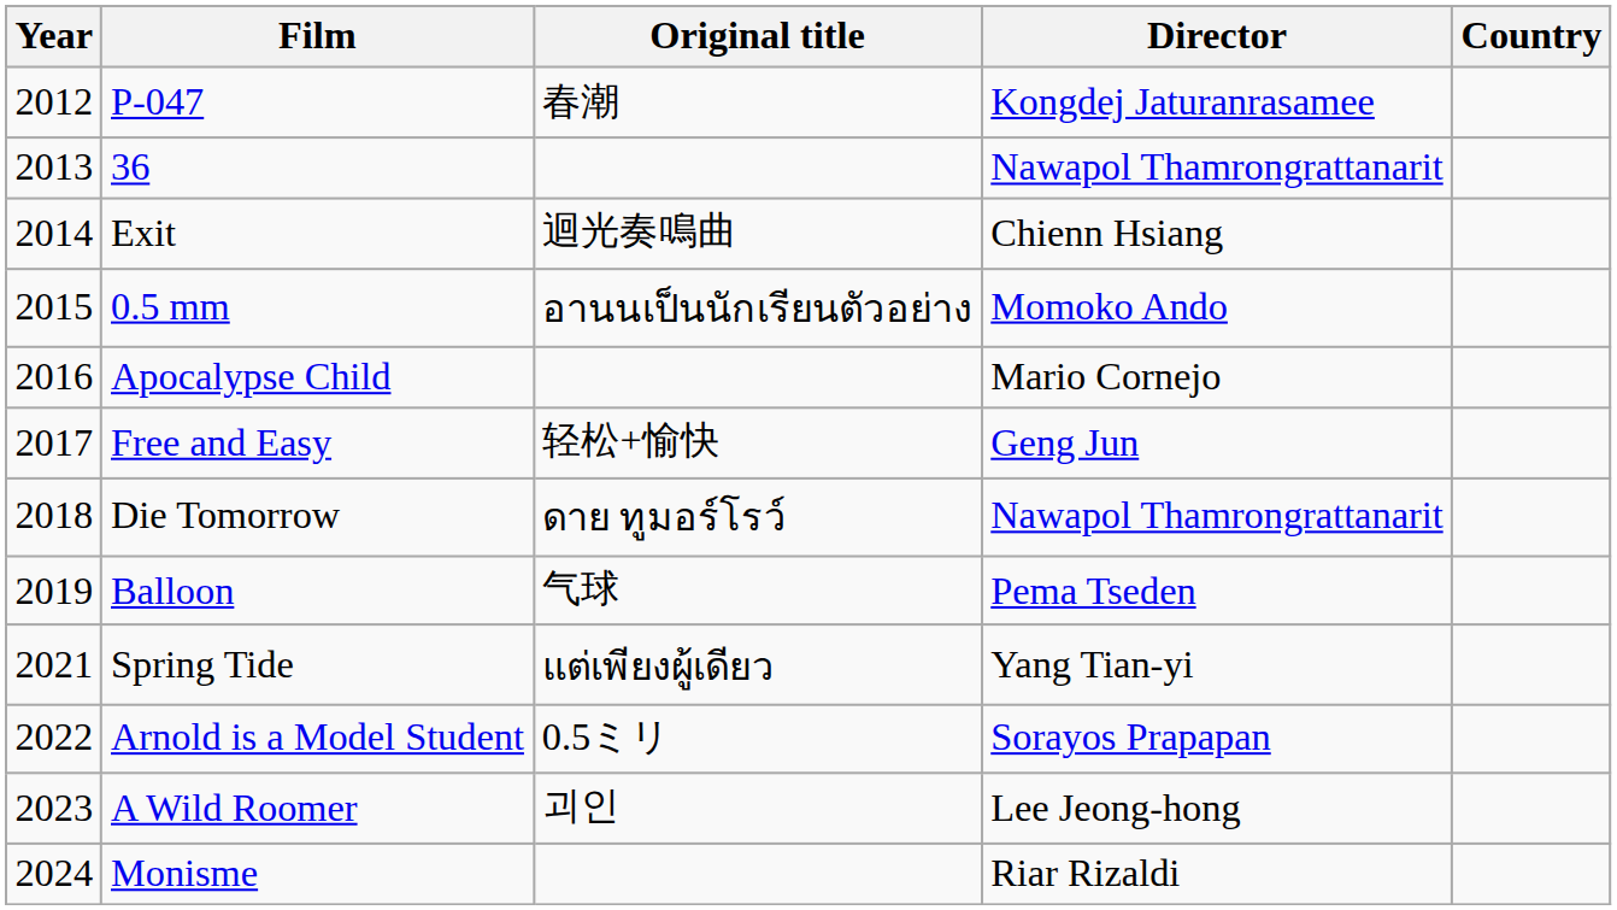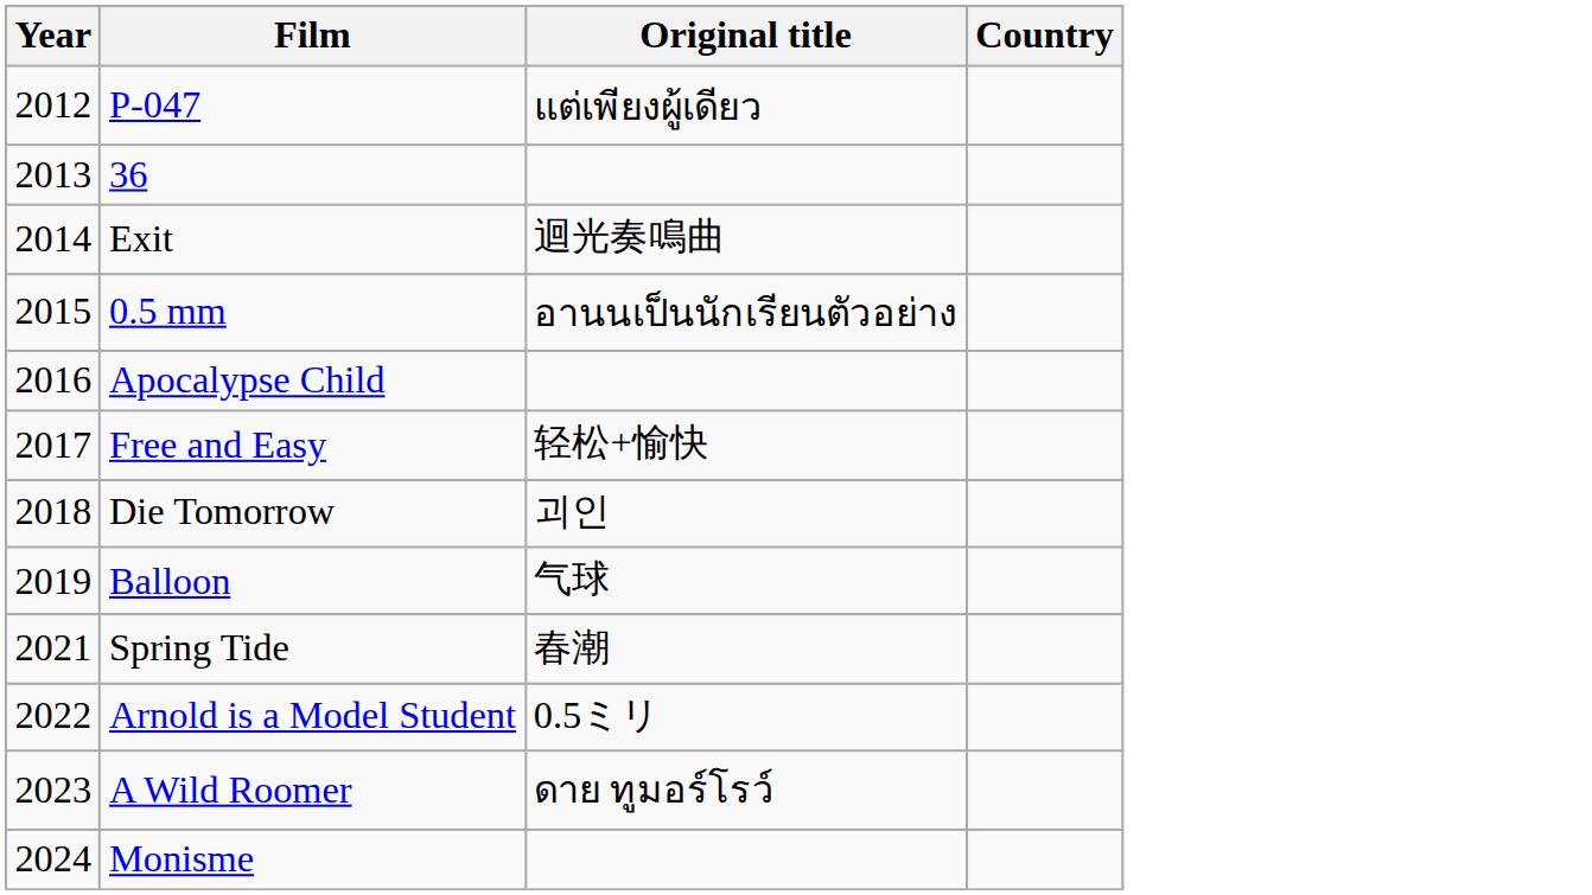- column: Director | Kongdej Jaturanrasamee | Nawapol Thamrongrattanarit | Chienn Hsiang | Momoko Ando | Mario Cornejo | Geng Jun | Nawapol Thamrongrattanarit | Pema Tseden | Yang Tian-yi | Sorayos Prapapan | Lee Jeong-hong | Riar Rizaldi
P-047 | Original title: 春潮 -> แต่เพียงผู้เดียว
Die Tomorrow | Original title: ดาย ทูมอร์โรว์ -> 괴인
Spring Tide | Original title: แต่เพียงผู้เดียว -> 春潮
A Wild Roomer | Original title: 괴인 -> ดาย ทูมอร์โรว์
